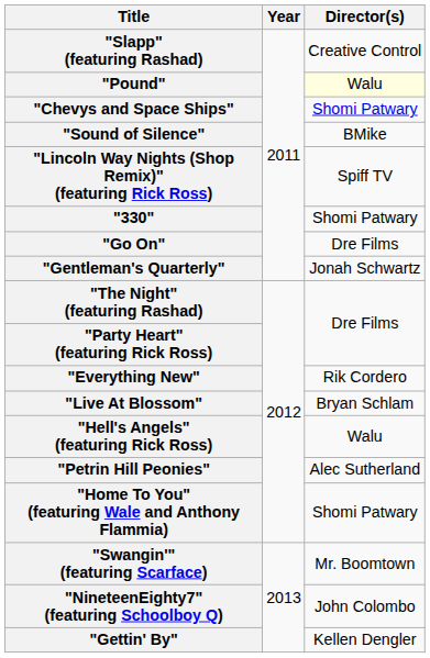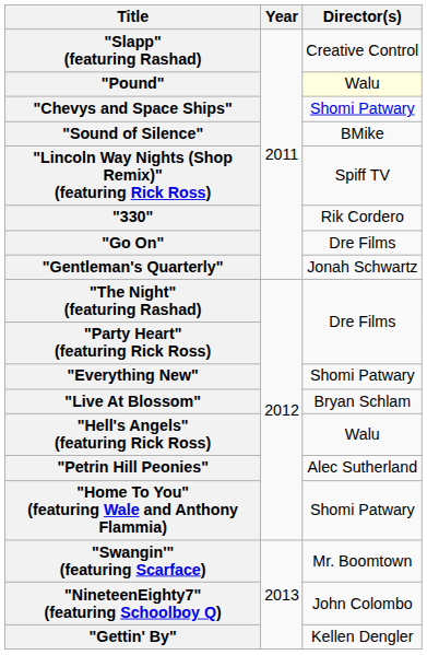"330" | Director(s): Shomi Patwary -> Rik Cordero
"Everything New" | Director(s): Rik Cordero -> Shomi Patwary
